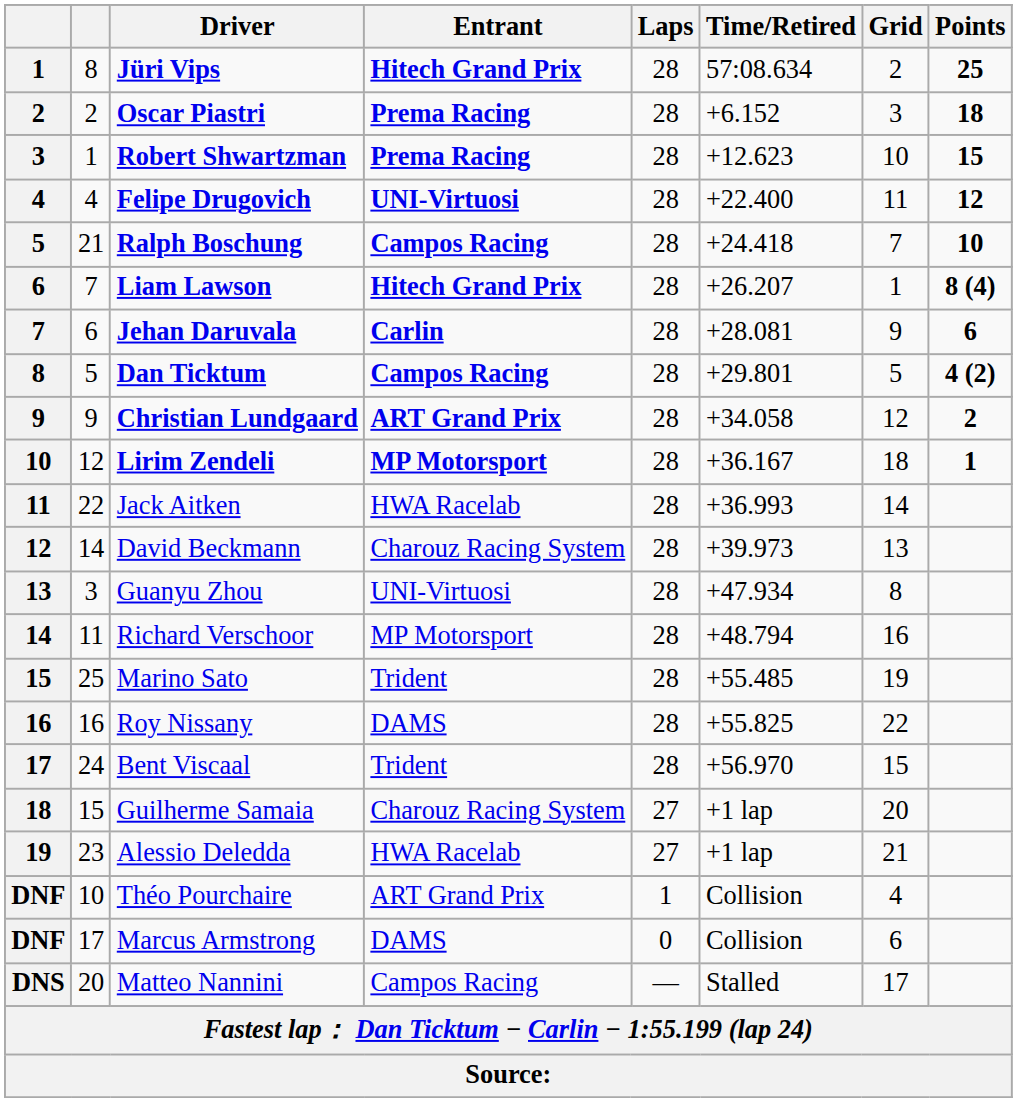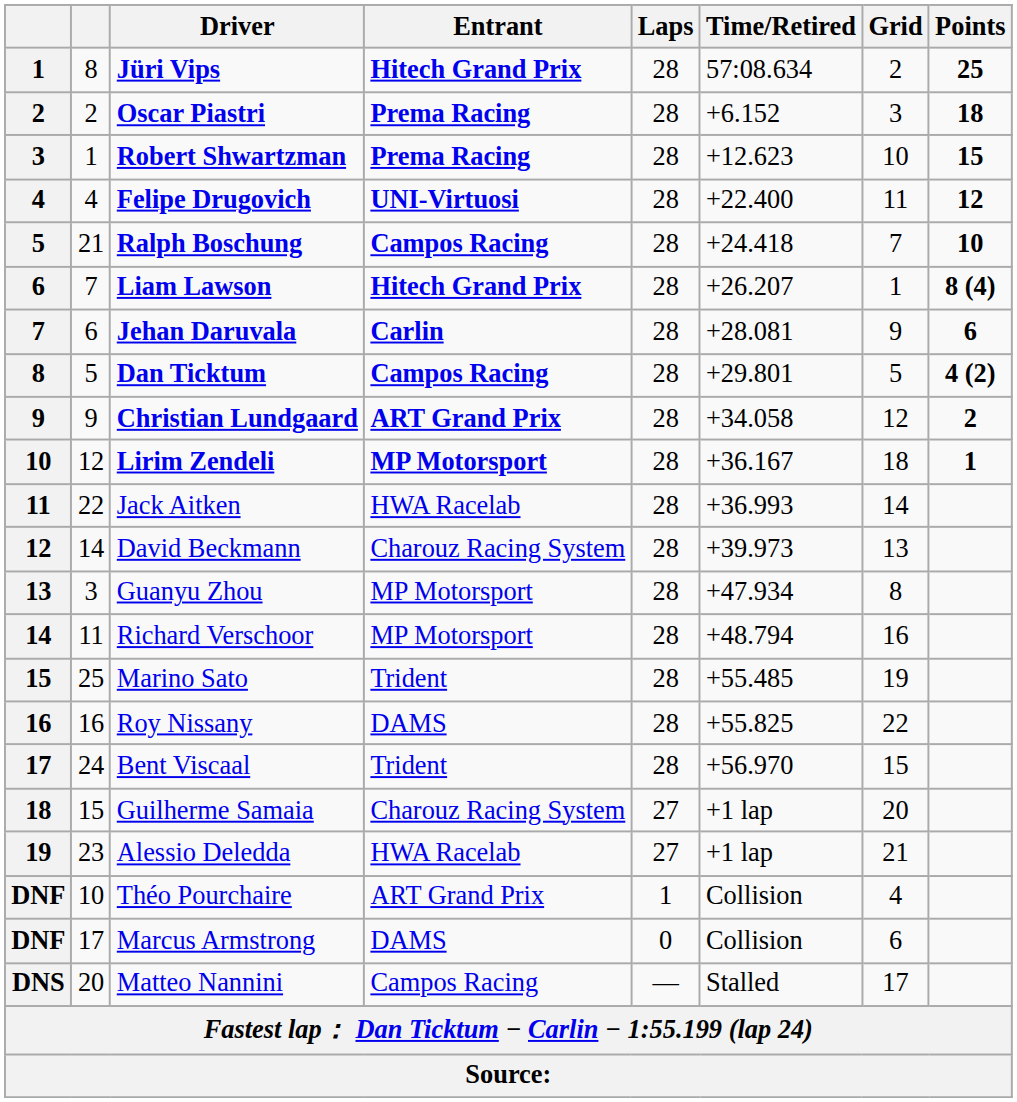Guanyu Zhou | Entrant: UNI-Virtuosi -> MP Motorsport
